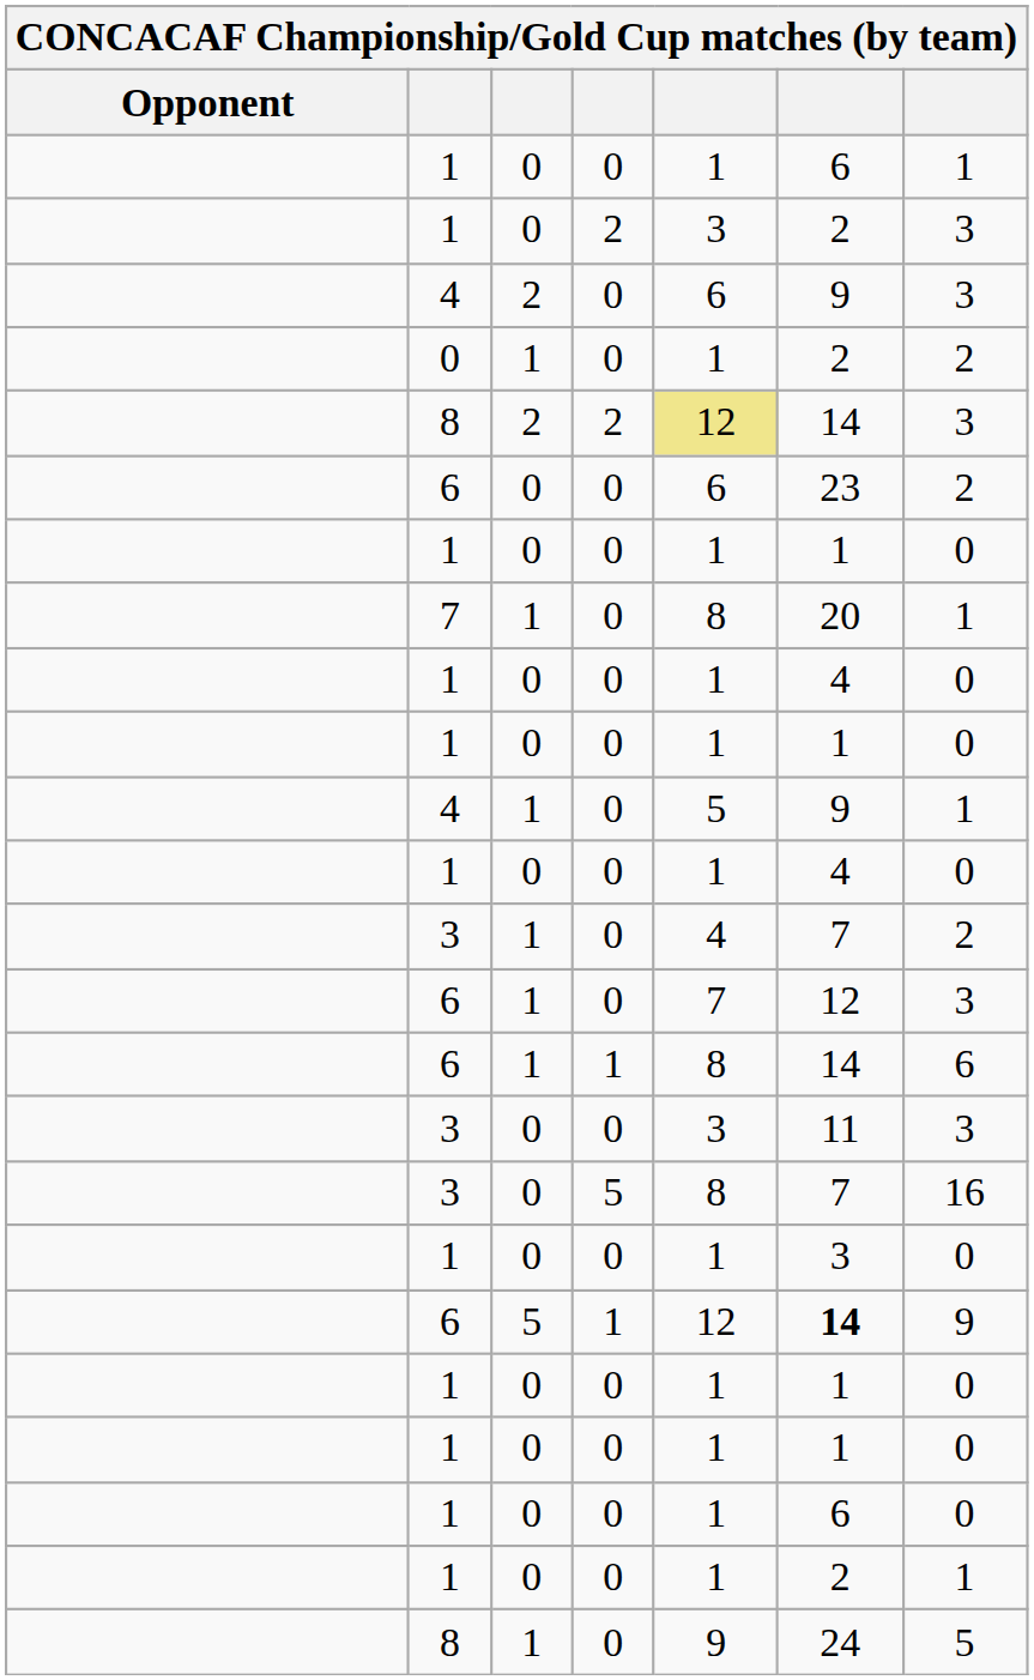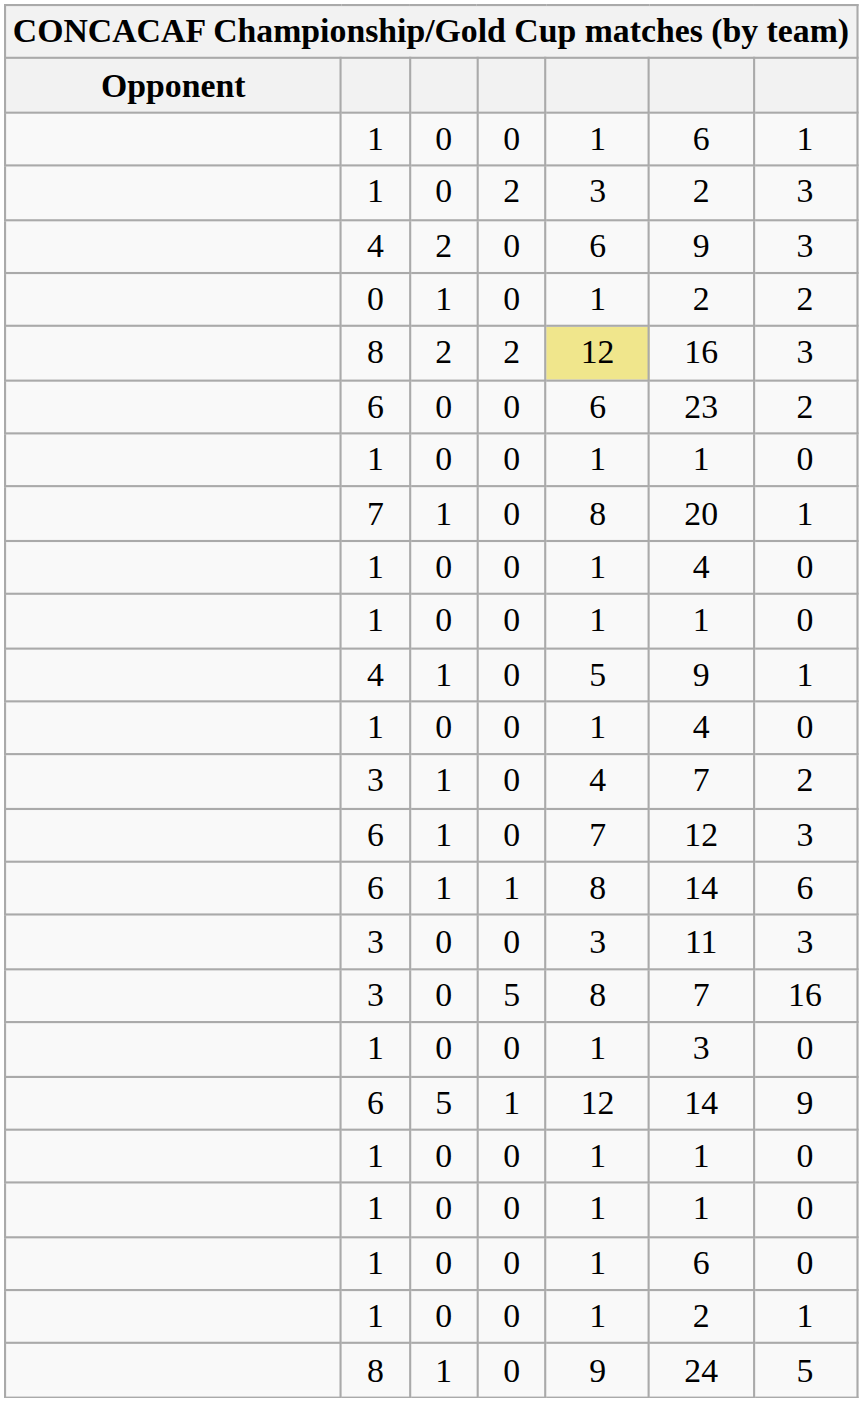8 / 2 | column 6: 14 -> 16
6 / 5 | column 6: bold -> normal
